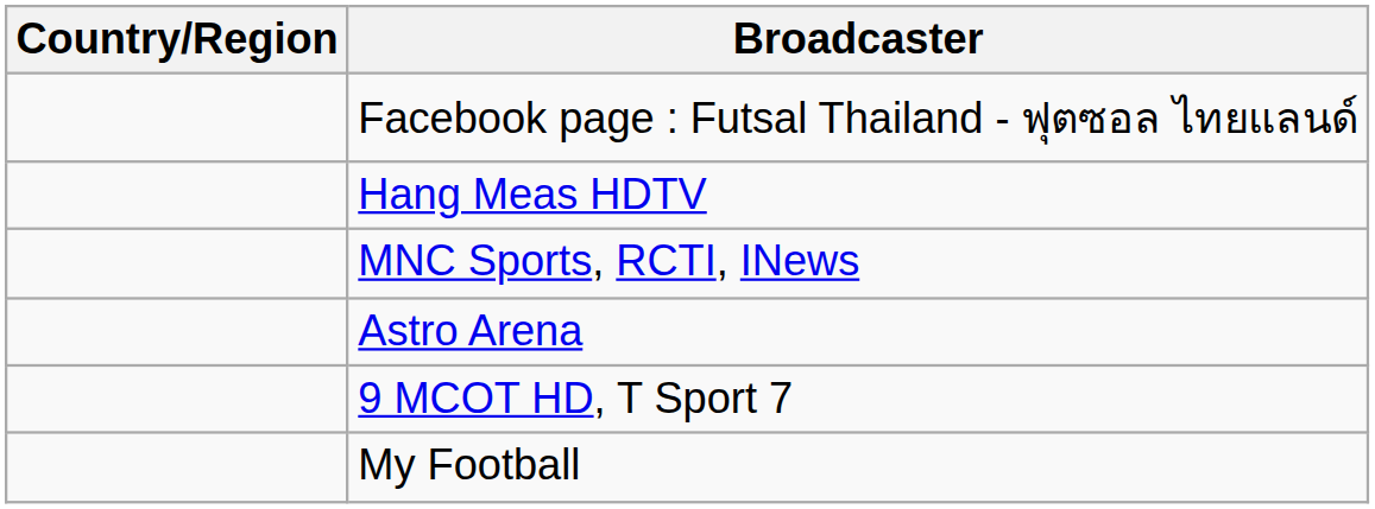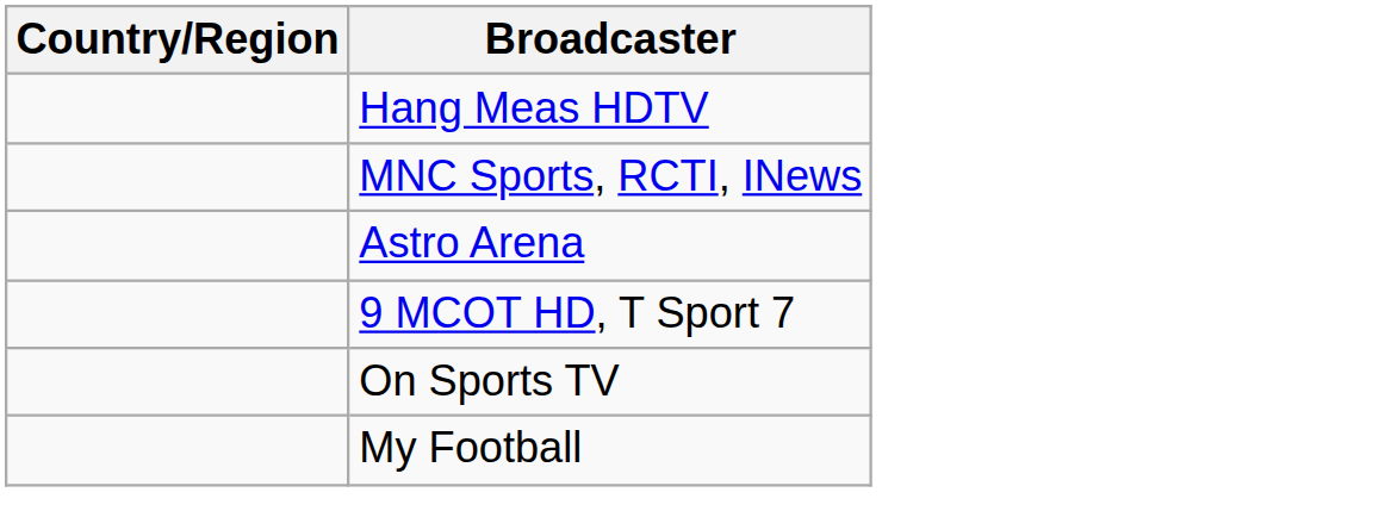- row: Facebook page : Futsal Thailand - ฟุตซอล ไทยแลนด์
+ row: On Sports TV
